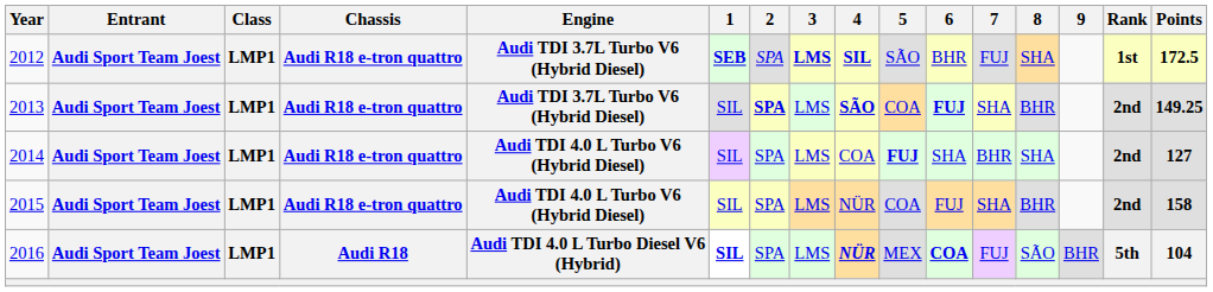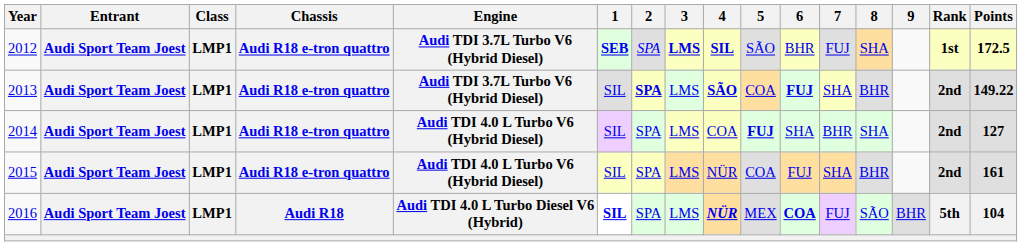2013 | Points: 149.25 -> 149.22
2015 | Points: 158 -> 161
